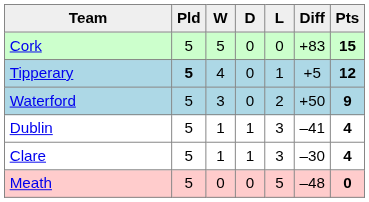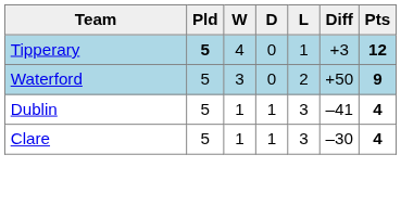- row: Cork | 5 | 5 | 0 | 0 | +83 | 15
Tipperary | Diff: +5 -> +3
- row: Meath | 5 | 0 | 0 | 5 | –48 | 0
